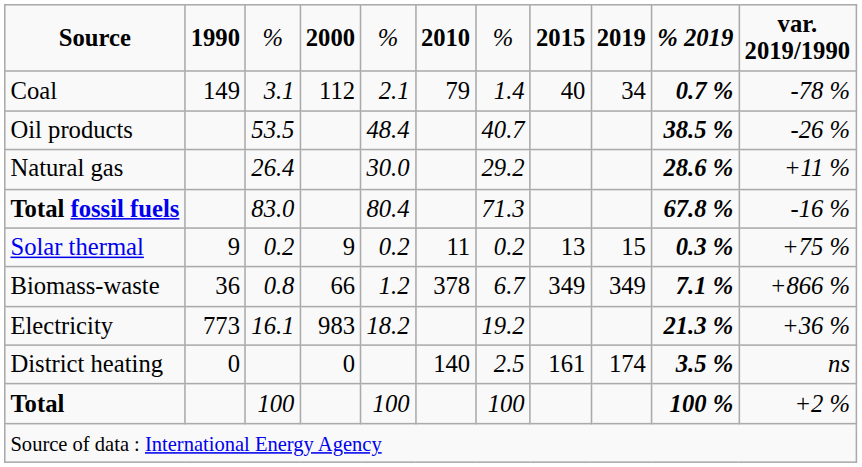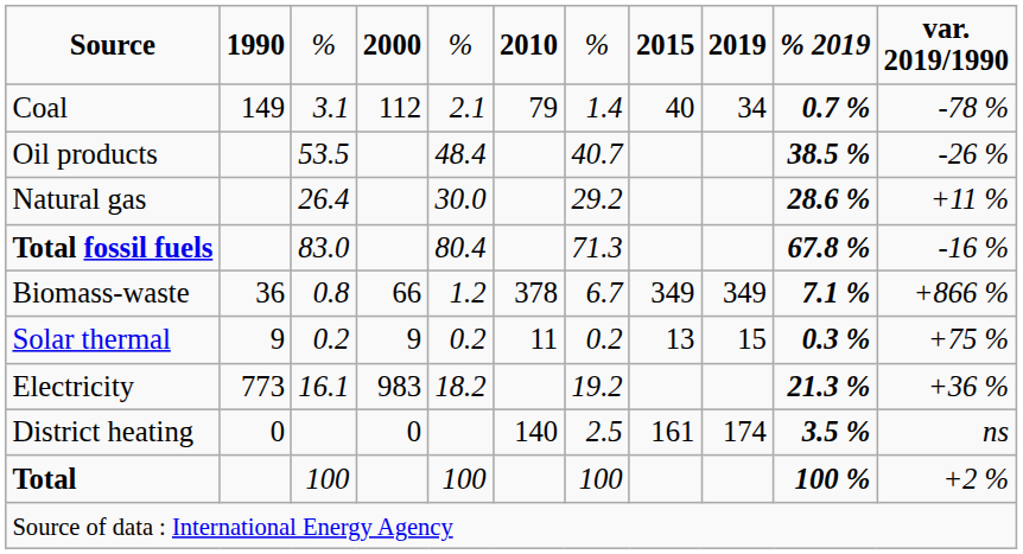rows swapped: Solar thermal <-> Biomass-waste
